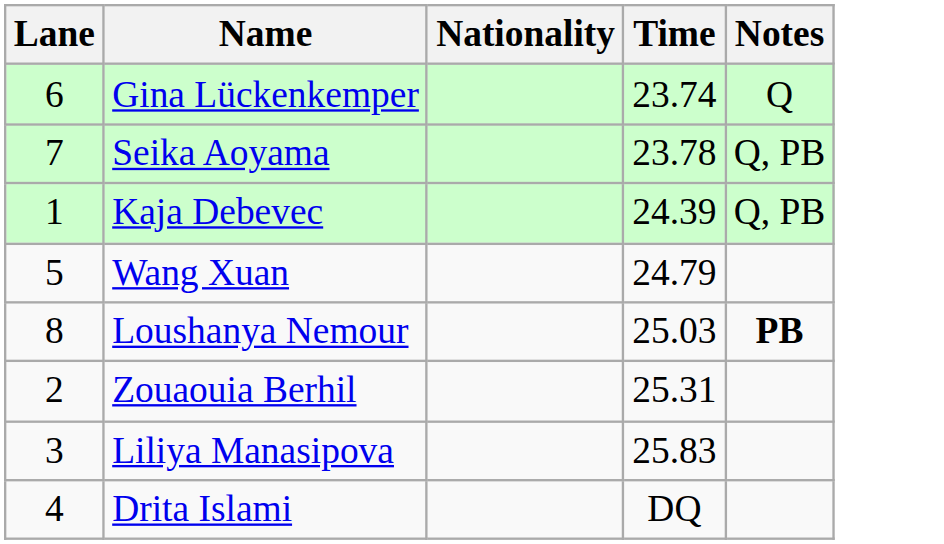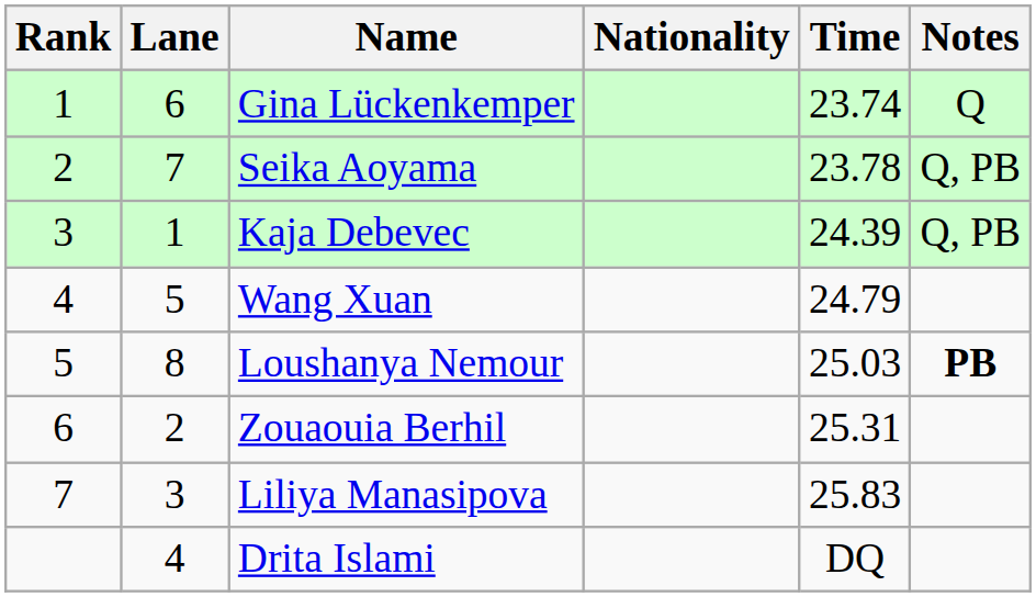+ column: Rank | 1 | 2 | 3 | 4 | 5 | 6 | 7
